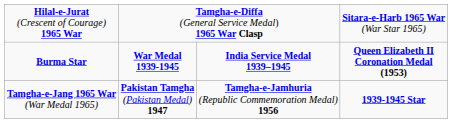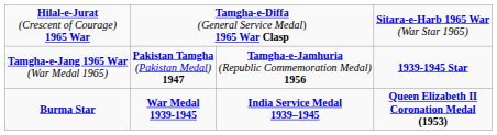rows swapped: Tamgha-e-Jang 1965 War (War Medal 1965) <-> Burma Star
